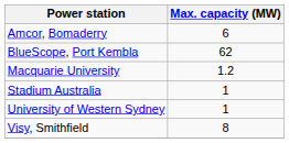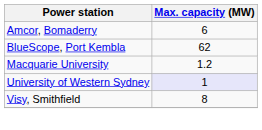- row: Stadium Australia | 1
University of Western Sydney | Max. capacity (MW): no background -> lavender background
